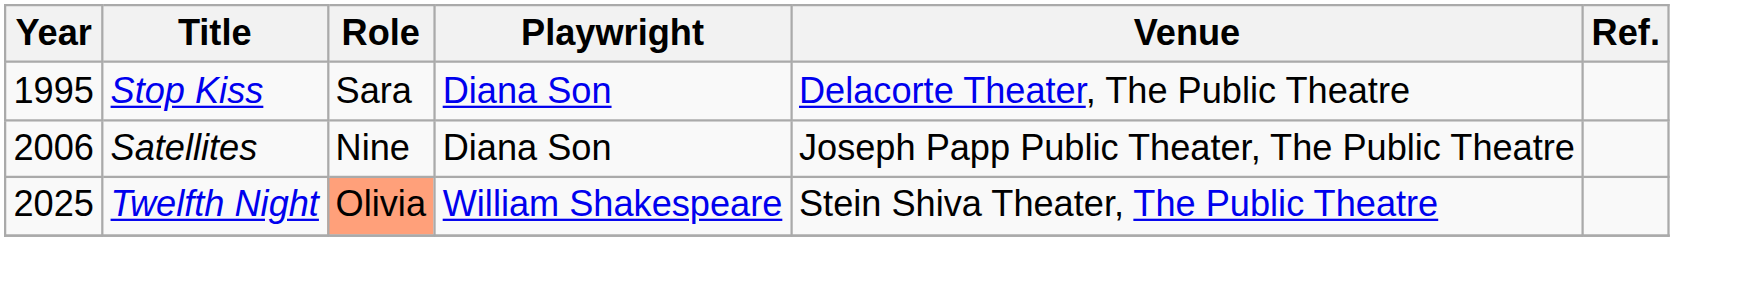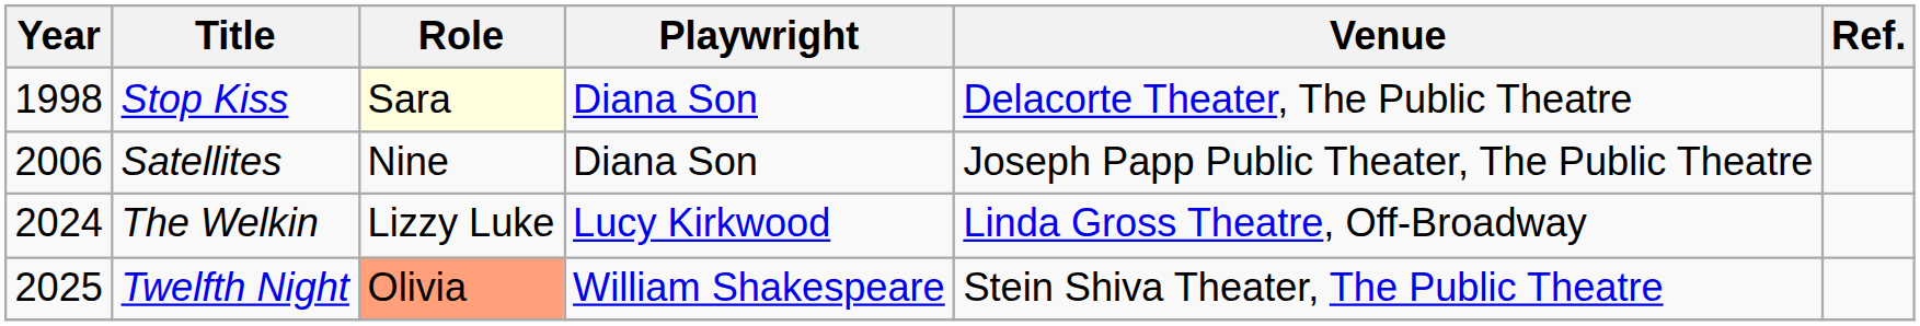Stop Kiss | Year: 1995 -> 1998
Stop Kiss | Role: no background -> lightyellow background
+ row: 2024 | The Welkin | Lizzy Luke | Lucy Kirkwood | Linda Gross Theatre, Off-Broadway
